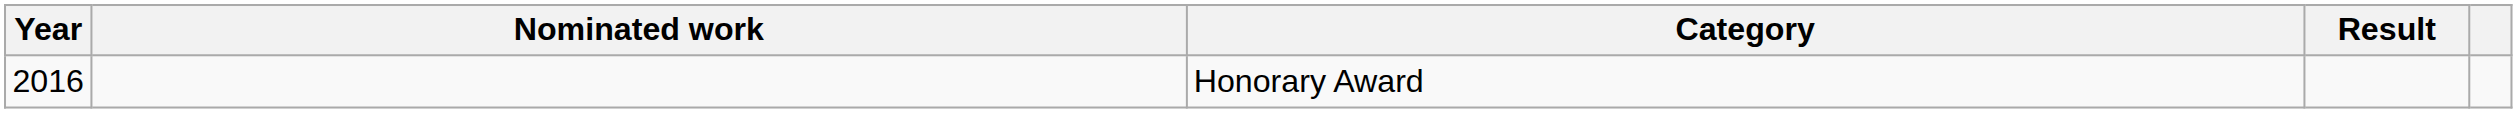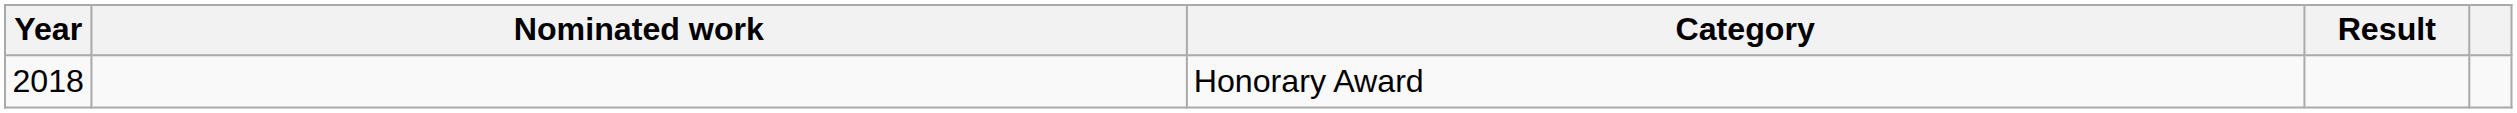Honorary Award | Year: 2016 -> 2018
